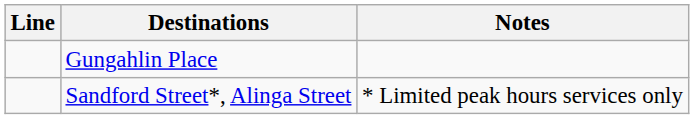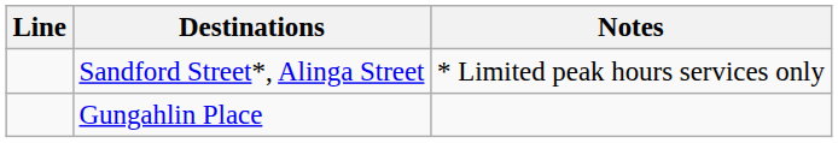rows swapped: Sandford Street*, Alinga Street <-> Gungahlin Place
